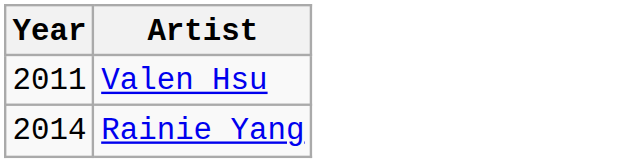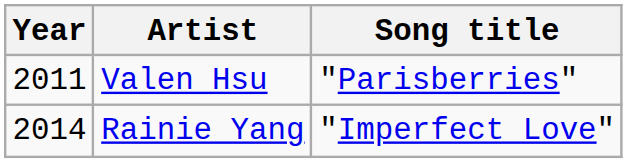+ column: Song title | "Parisberries" | "Imperfect Love"
